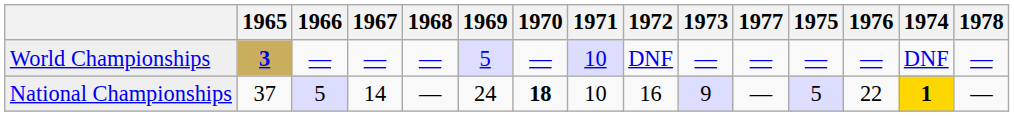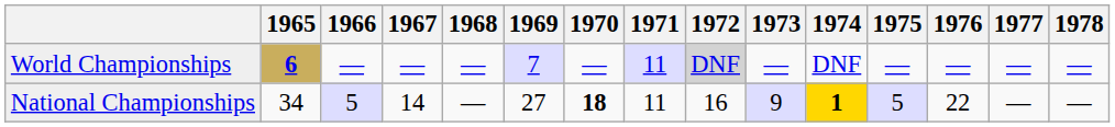columns swapped: 1974 <-> 1977
World Championships | 1965: 3 -> 6
World Championships | 1969: 5 -> 7
World Championships | 1971: 10 -> 11
World Championships | 1972: no background -> lightgrey background
National Championships | 1965: 37 -> 34
National Championships | 1969: 24 -> 27
National Championships | 1971: 10 -> 11
